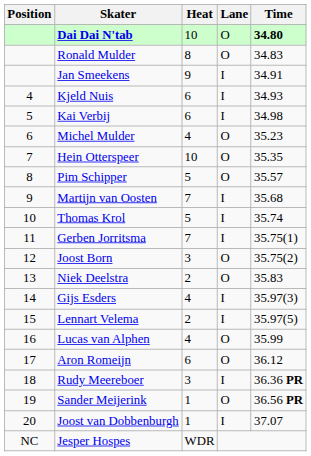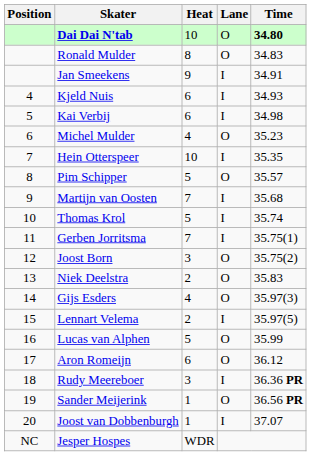Hein Otterspeer | Lane: O -> I
Gijs Esders | Lane: I -> O
Lucas van Alphen | Heat: 4 -> 5
